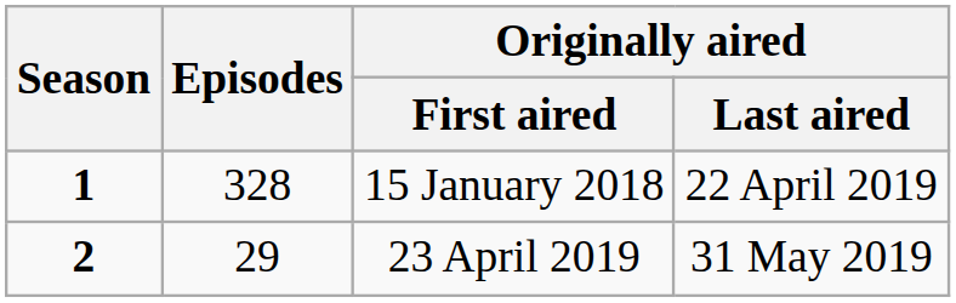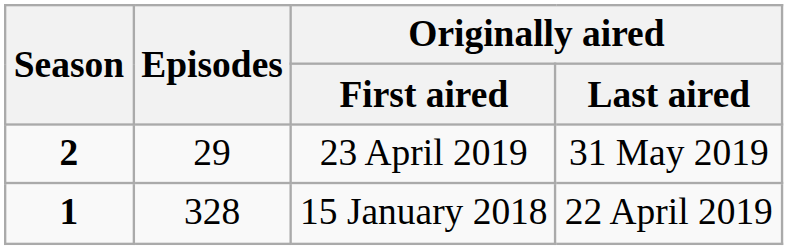rows swapped: 15 January 2018 <-> 23 April 2019
